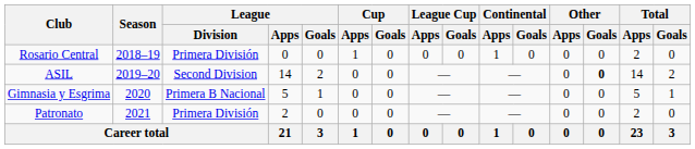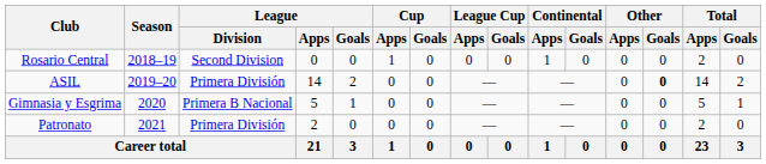Rosario Central | League / Division: Primera División -> Second Division
ASIL | League / Division: Second Division -> Primera División
